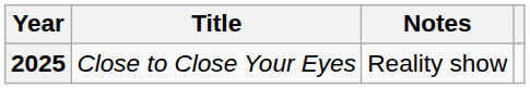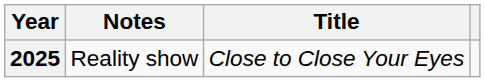columns swapped: Title <-> Notes
